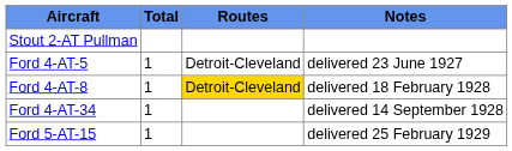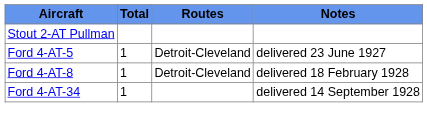Ford 4-AT-8 | Routes: gold background -> no background
- row: Ford 5-AT-15 | 1 | delivered 25 February 1929
